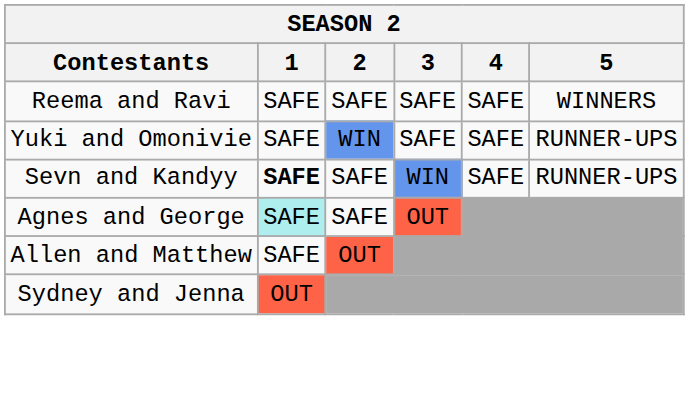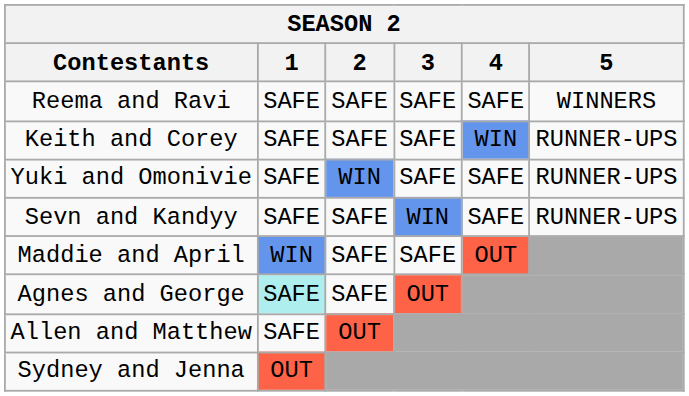+ row: Keith and Corey | SAFE | SAFE | SAFE | WIN | RUNNER-UPS
Sevn and Kandyy | 1: bold -> normal
+ row: Maddie and April | WIN | SAFE | SAFE | OUT
